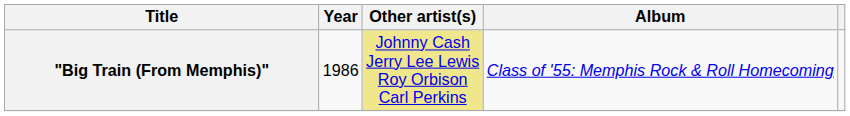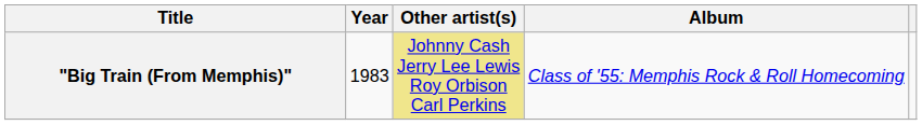"Big Train (From Memphis)" | Year: 1986 -> 1983
